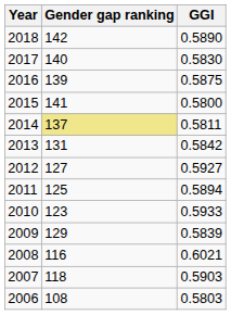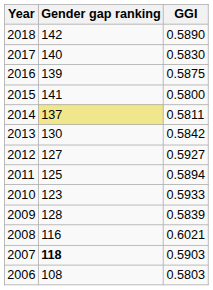2013 | Gender gap ranking: 131 -> 130
2009 | Gender gap ranking: 129 -> 128
2007 | Gender gap ranking: normal -> bold
